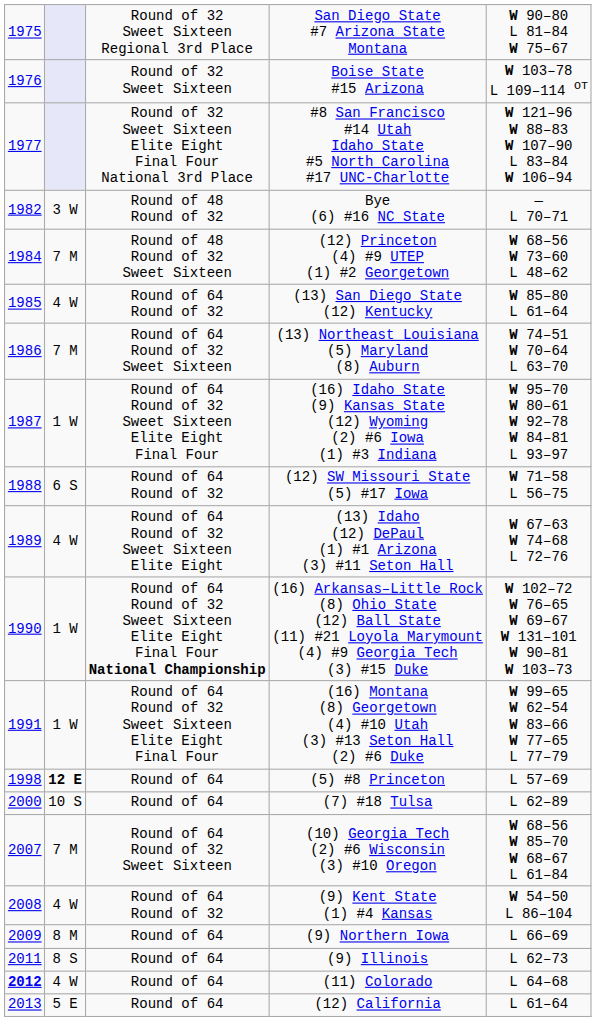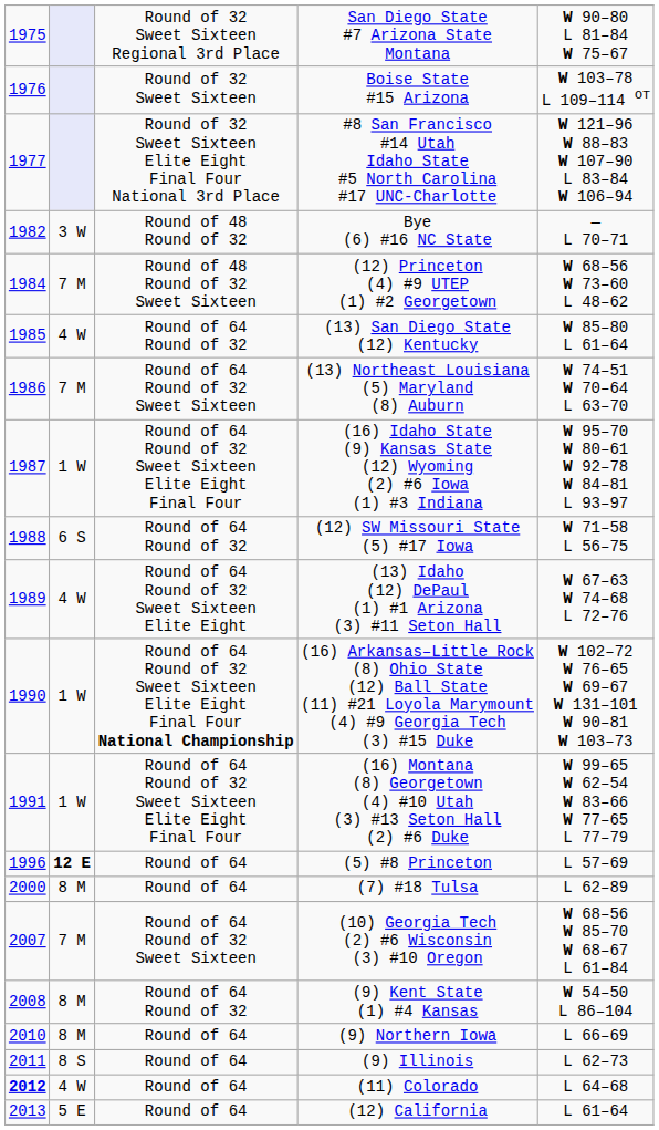(5) #8 Princeton | column 1: 1998 -> 1996
(7) #18 Tulsa | column 2: 10 S -> 8 M
(9) Kent State (1) #4 Kansas | column 2: 4 W -> 8 M
(9) Northern Iowa | column 1: 2009 -> 2010
